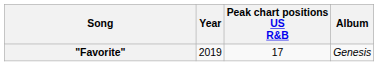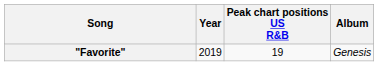"Favorite" | Peak chart positions US R&B: 17 -> 19
